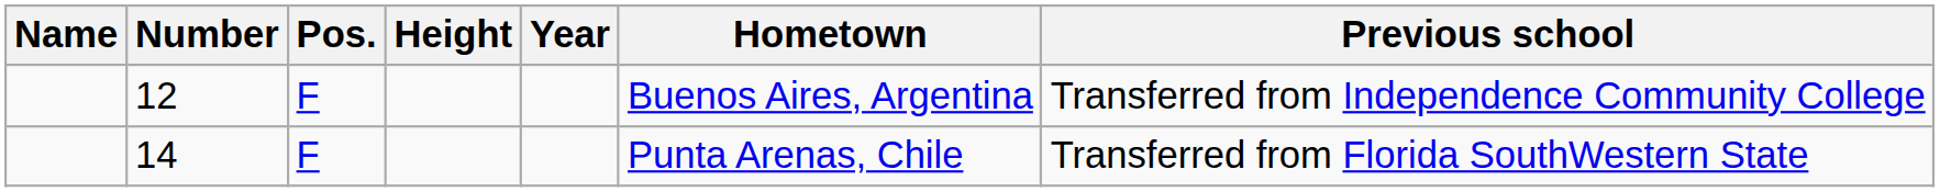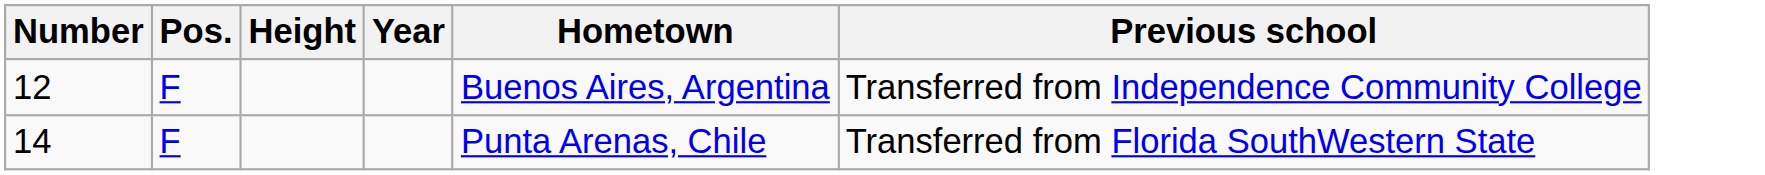- column: Name
